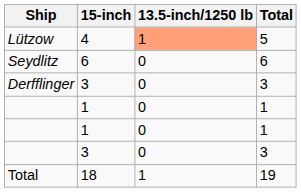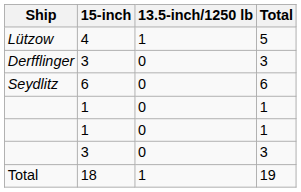Lützow | 13.5-inch/1250 lb: lightsalmon background -> no background
rows swapped: Derfflinger <-> Seydlitz
